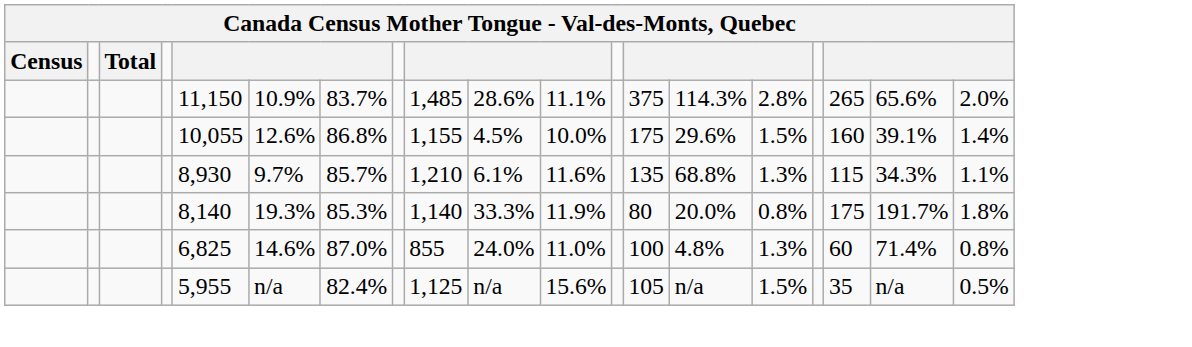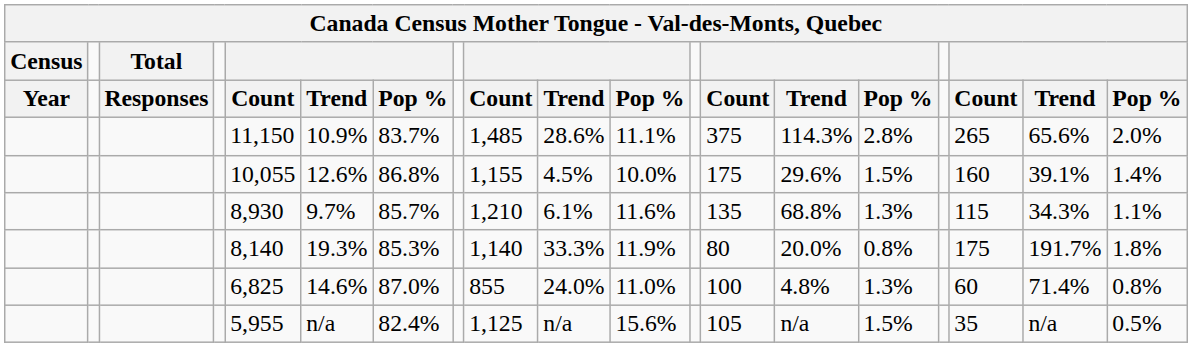+ row: Year | Responses | Count | Trend | Pop % | Count | Trend | Pop % | Count | Trend | Pop % | Count | Trend | Pop %
